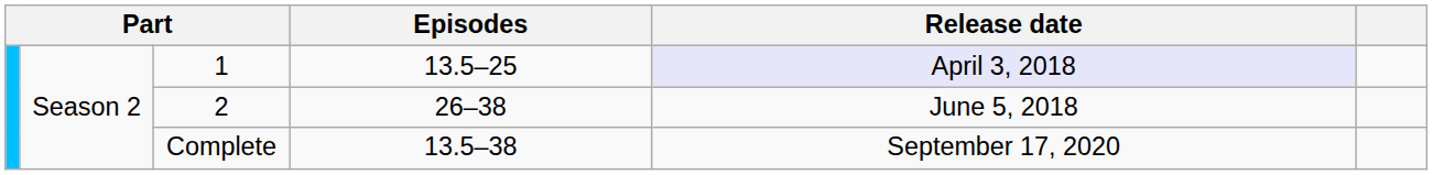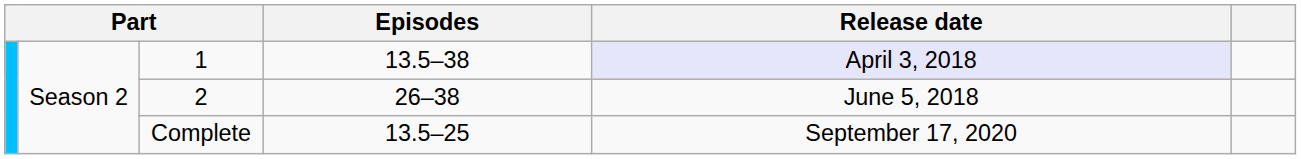1 | Episodes: 13.5–25 -> 13.5–38
Complete | Episodes: 13.5–38 -> 13.5–25
